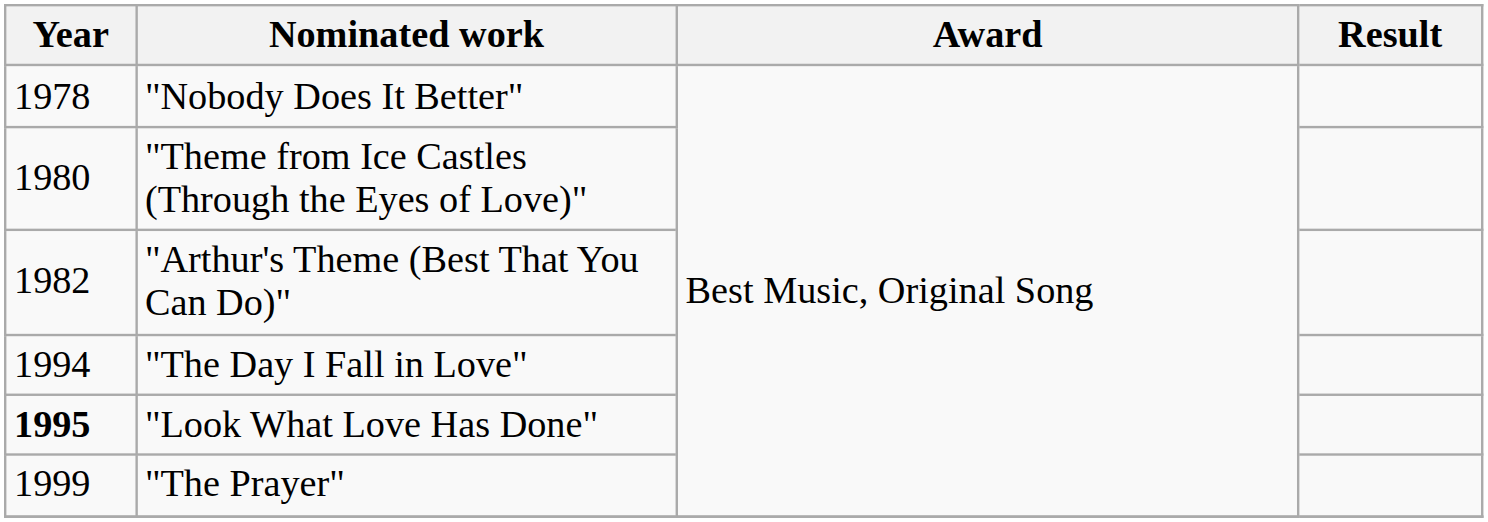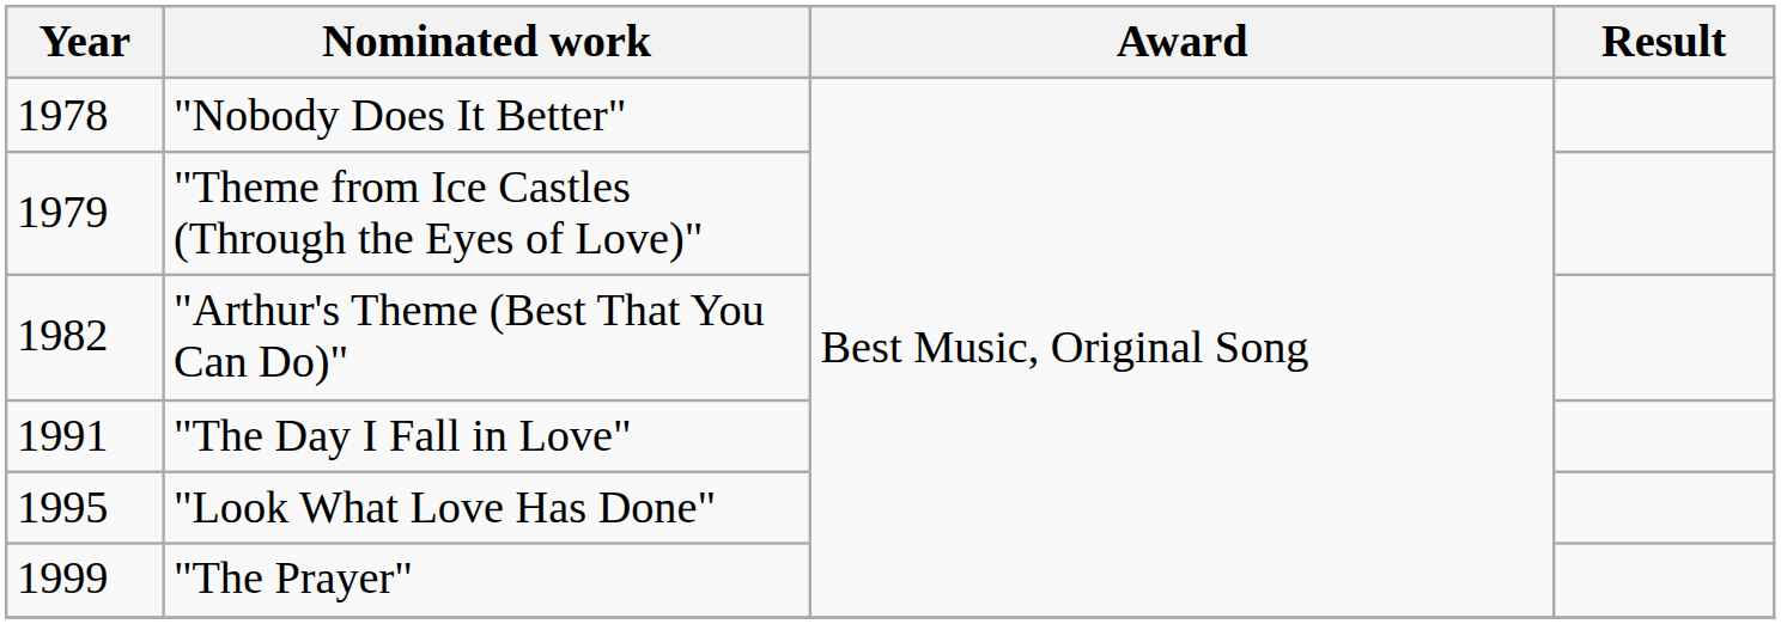"Theme from Ice Castles (Through the Eyes of Love)" | Year: 1980 -> 1979
"The Day I Fall in Love" | Year: 1994 -> 1991
"Look What Love Has Done" | Year: bold -> normal
